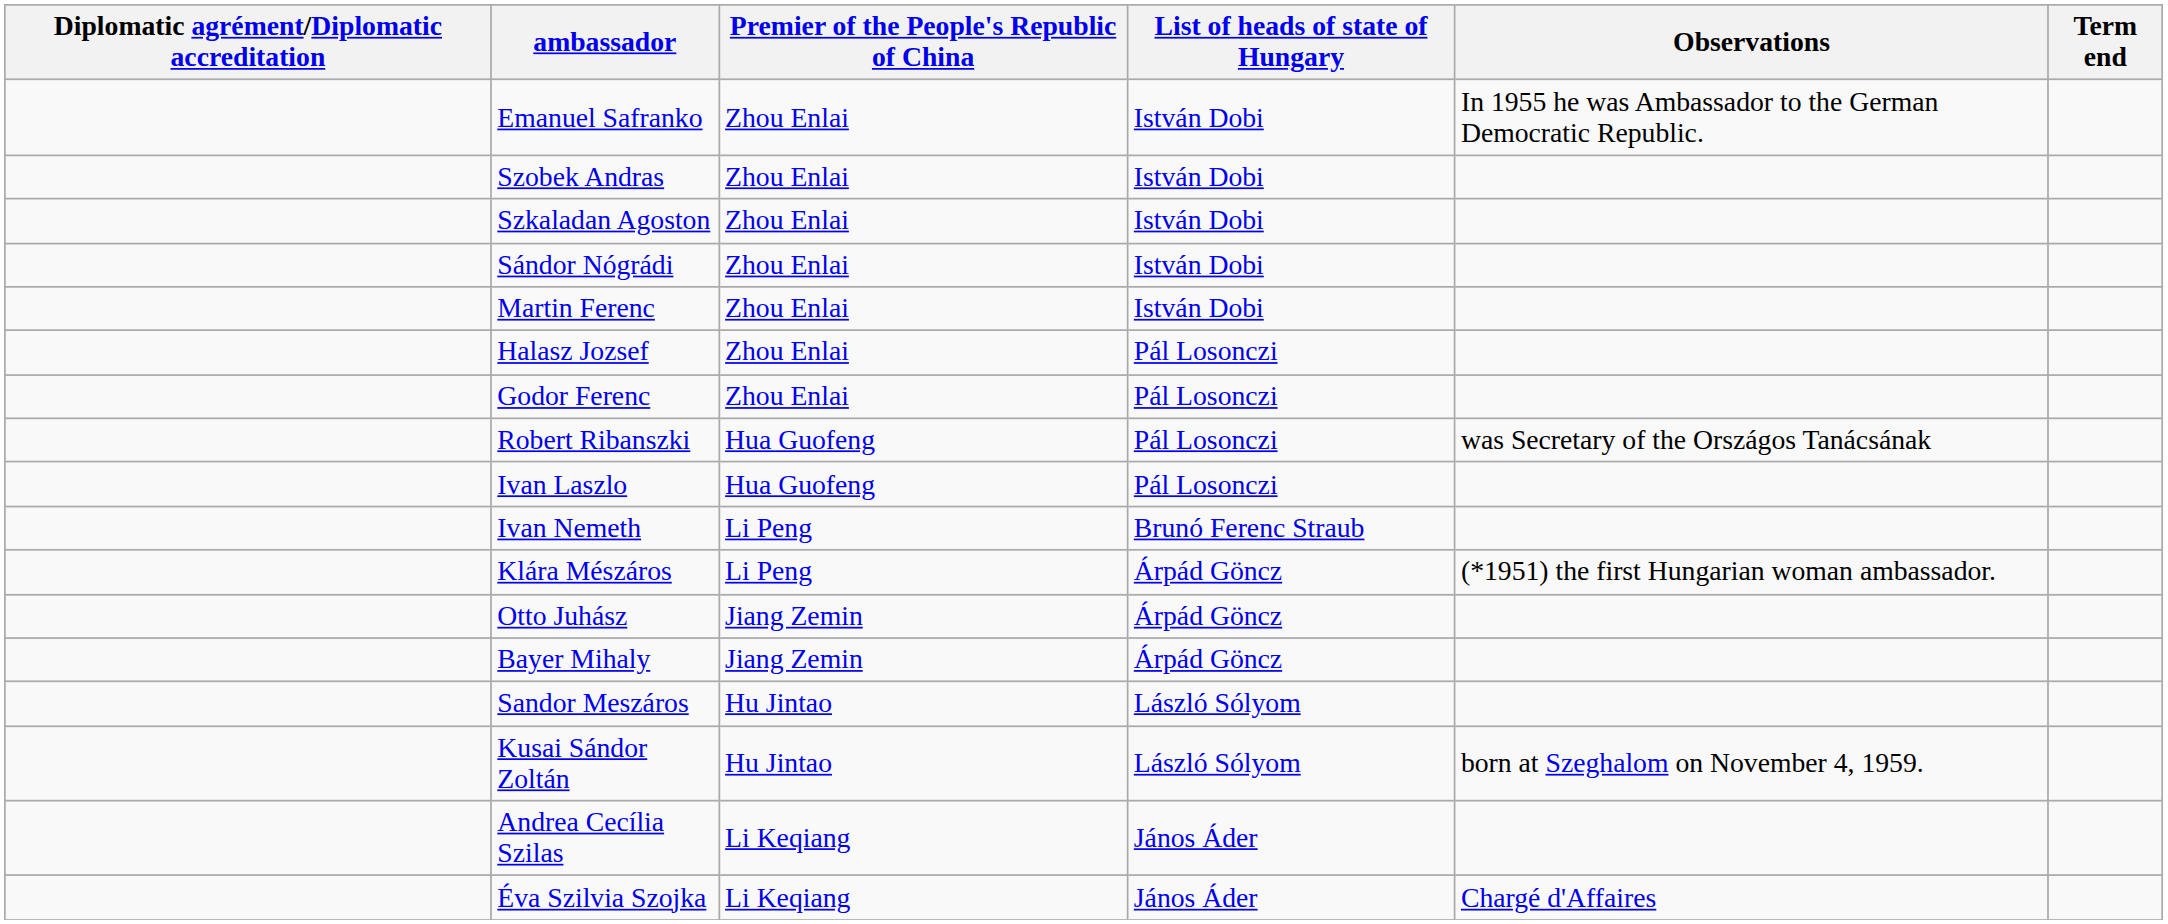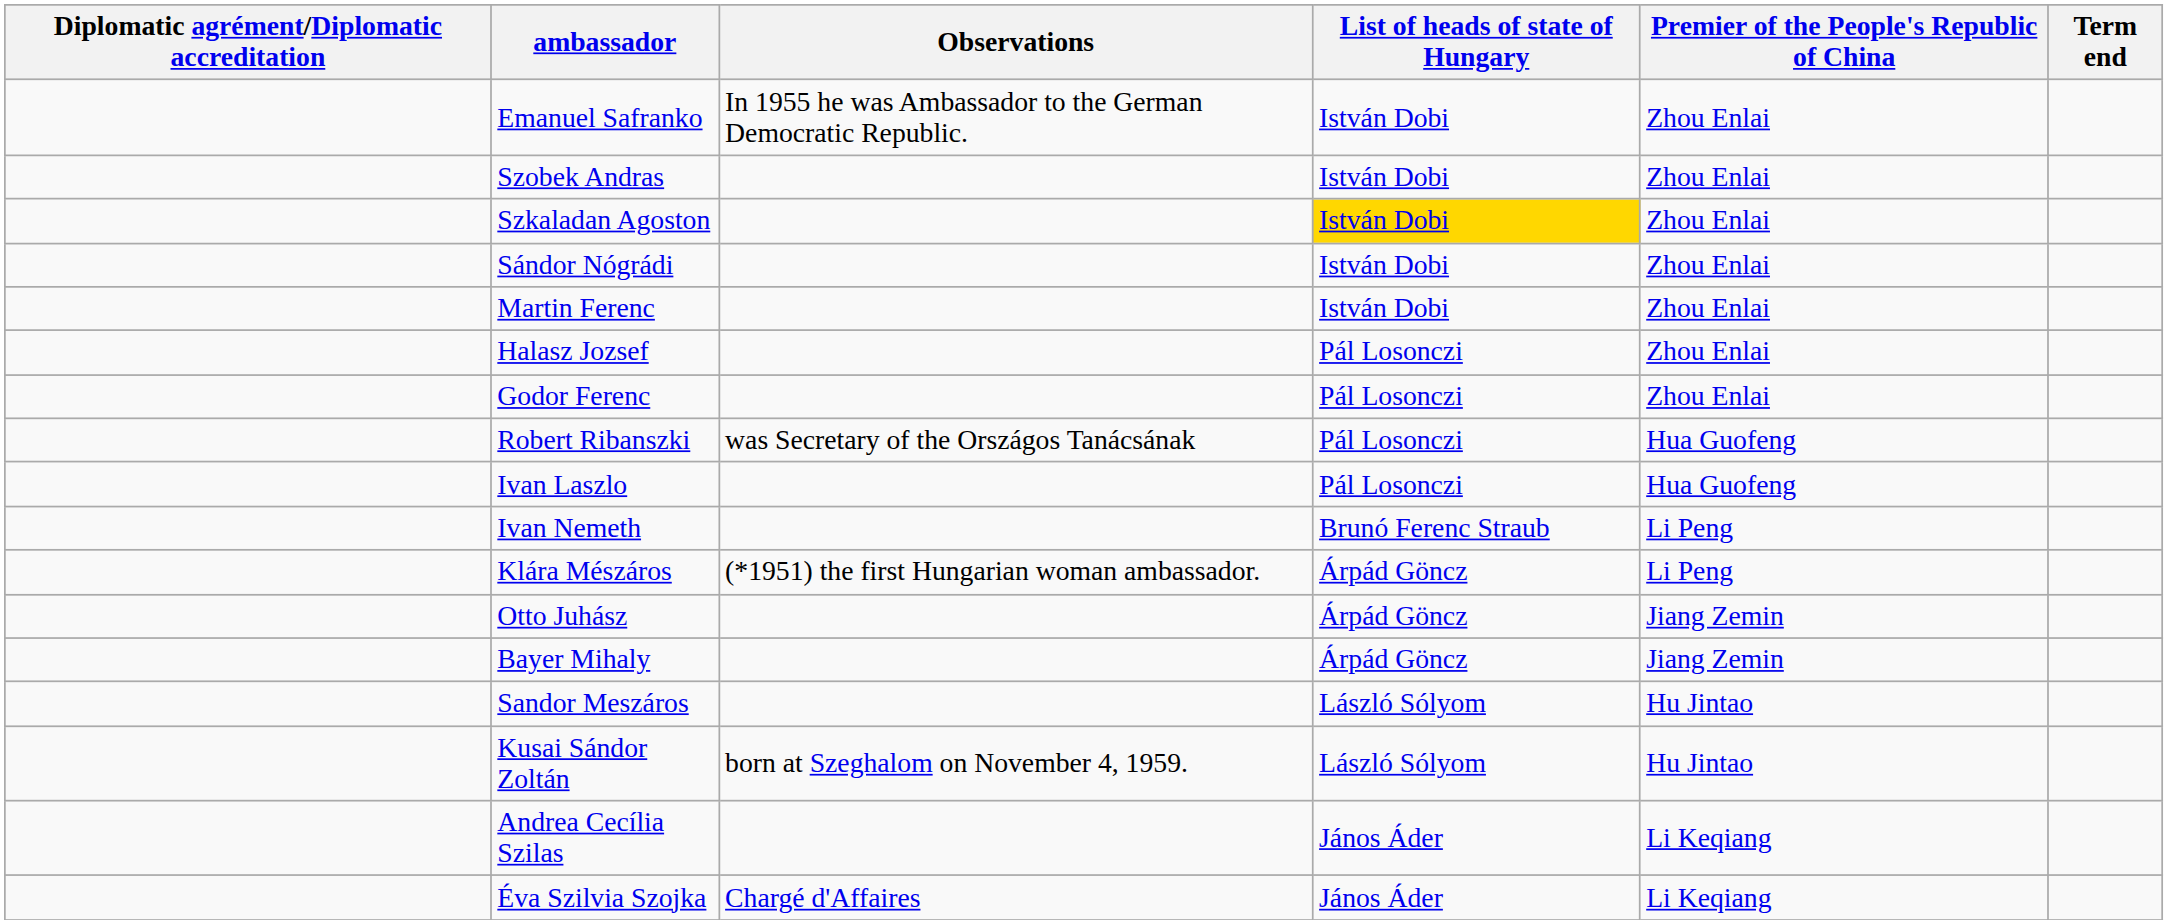columns swapped: Observations <-> Premier of the People's Republic of China
Szkaladan Agoston | List of heads of state of Hungary: no background -> gold background
